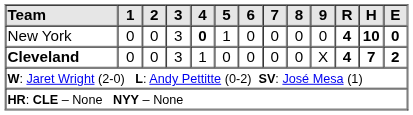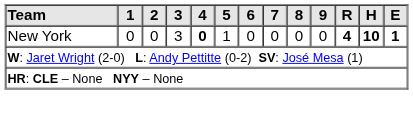New York | E: 0 -> 1
- row: Cleveland | 0 | 0 | 3 | 1 | 0 | 0 | 0 | 0 | X | 4 | 7 | 2
